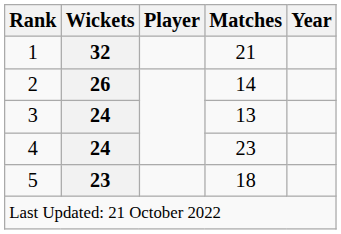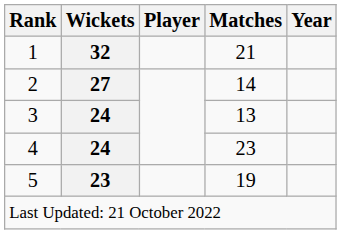2 | Wickets: 26 -> 27
5 | Matches: 18 -> 19
